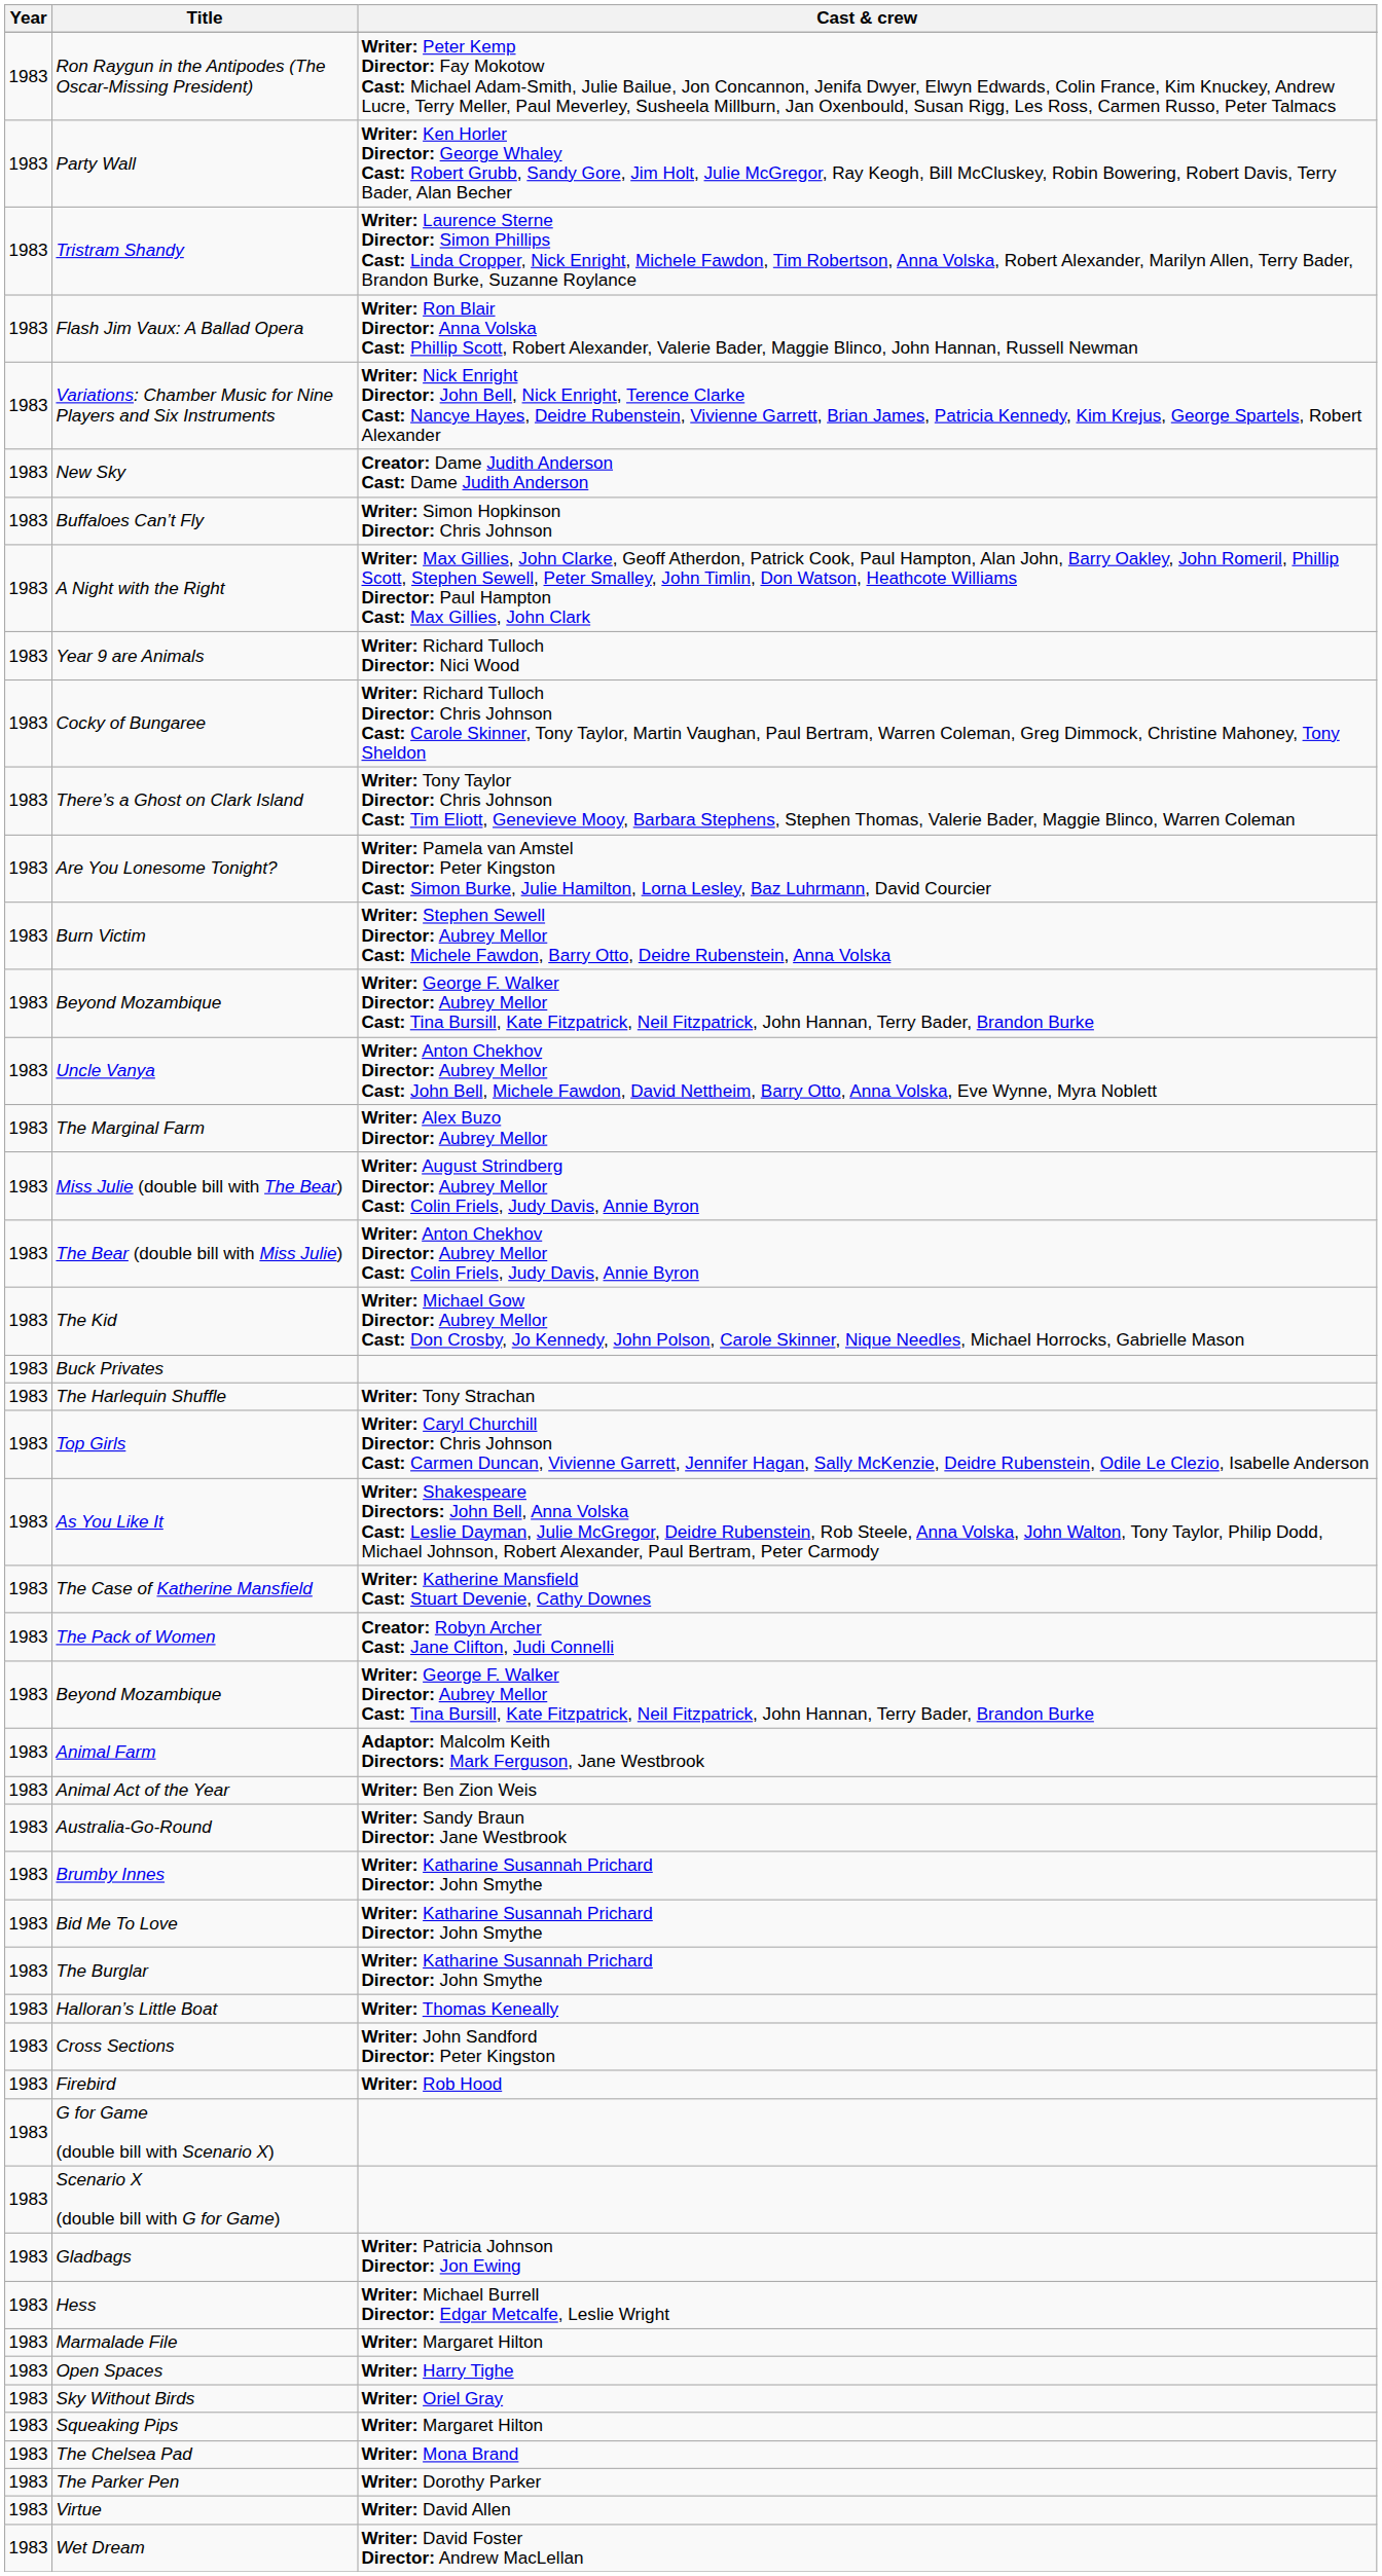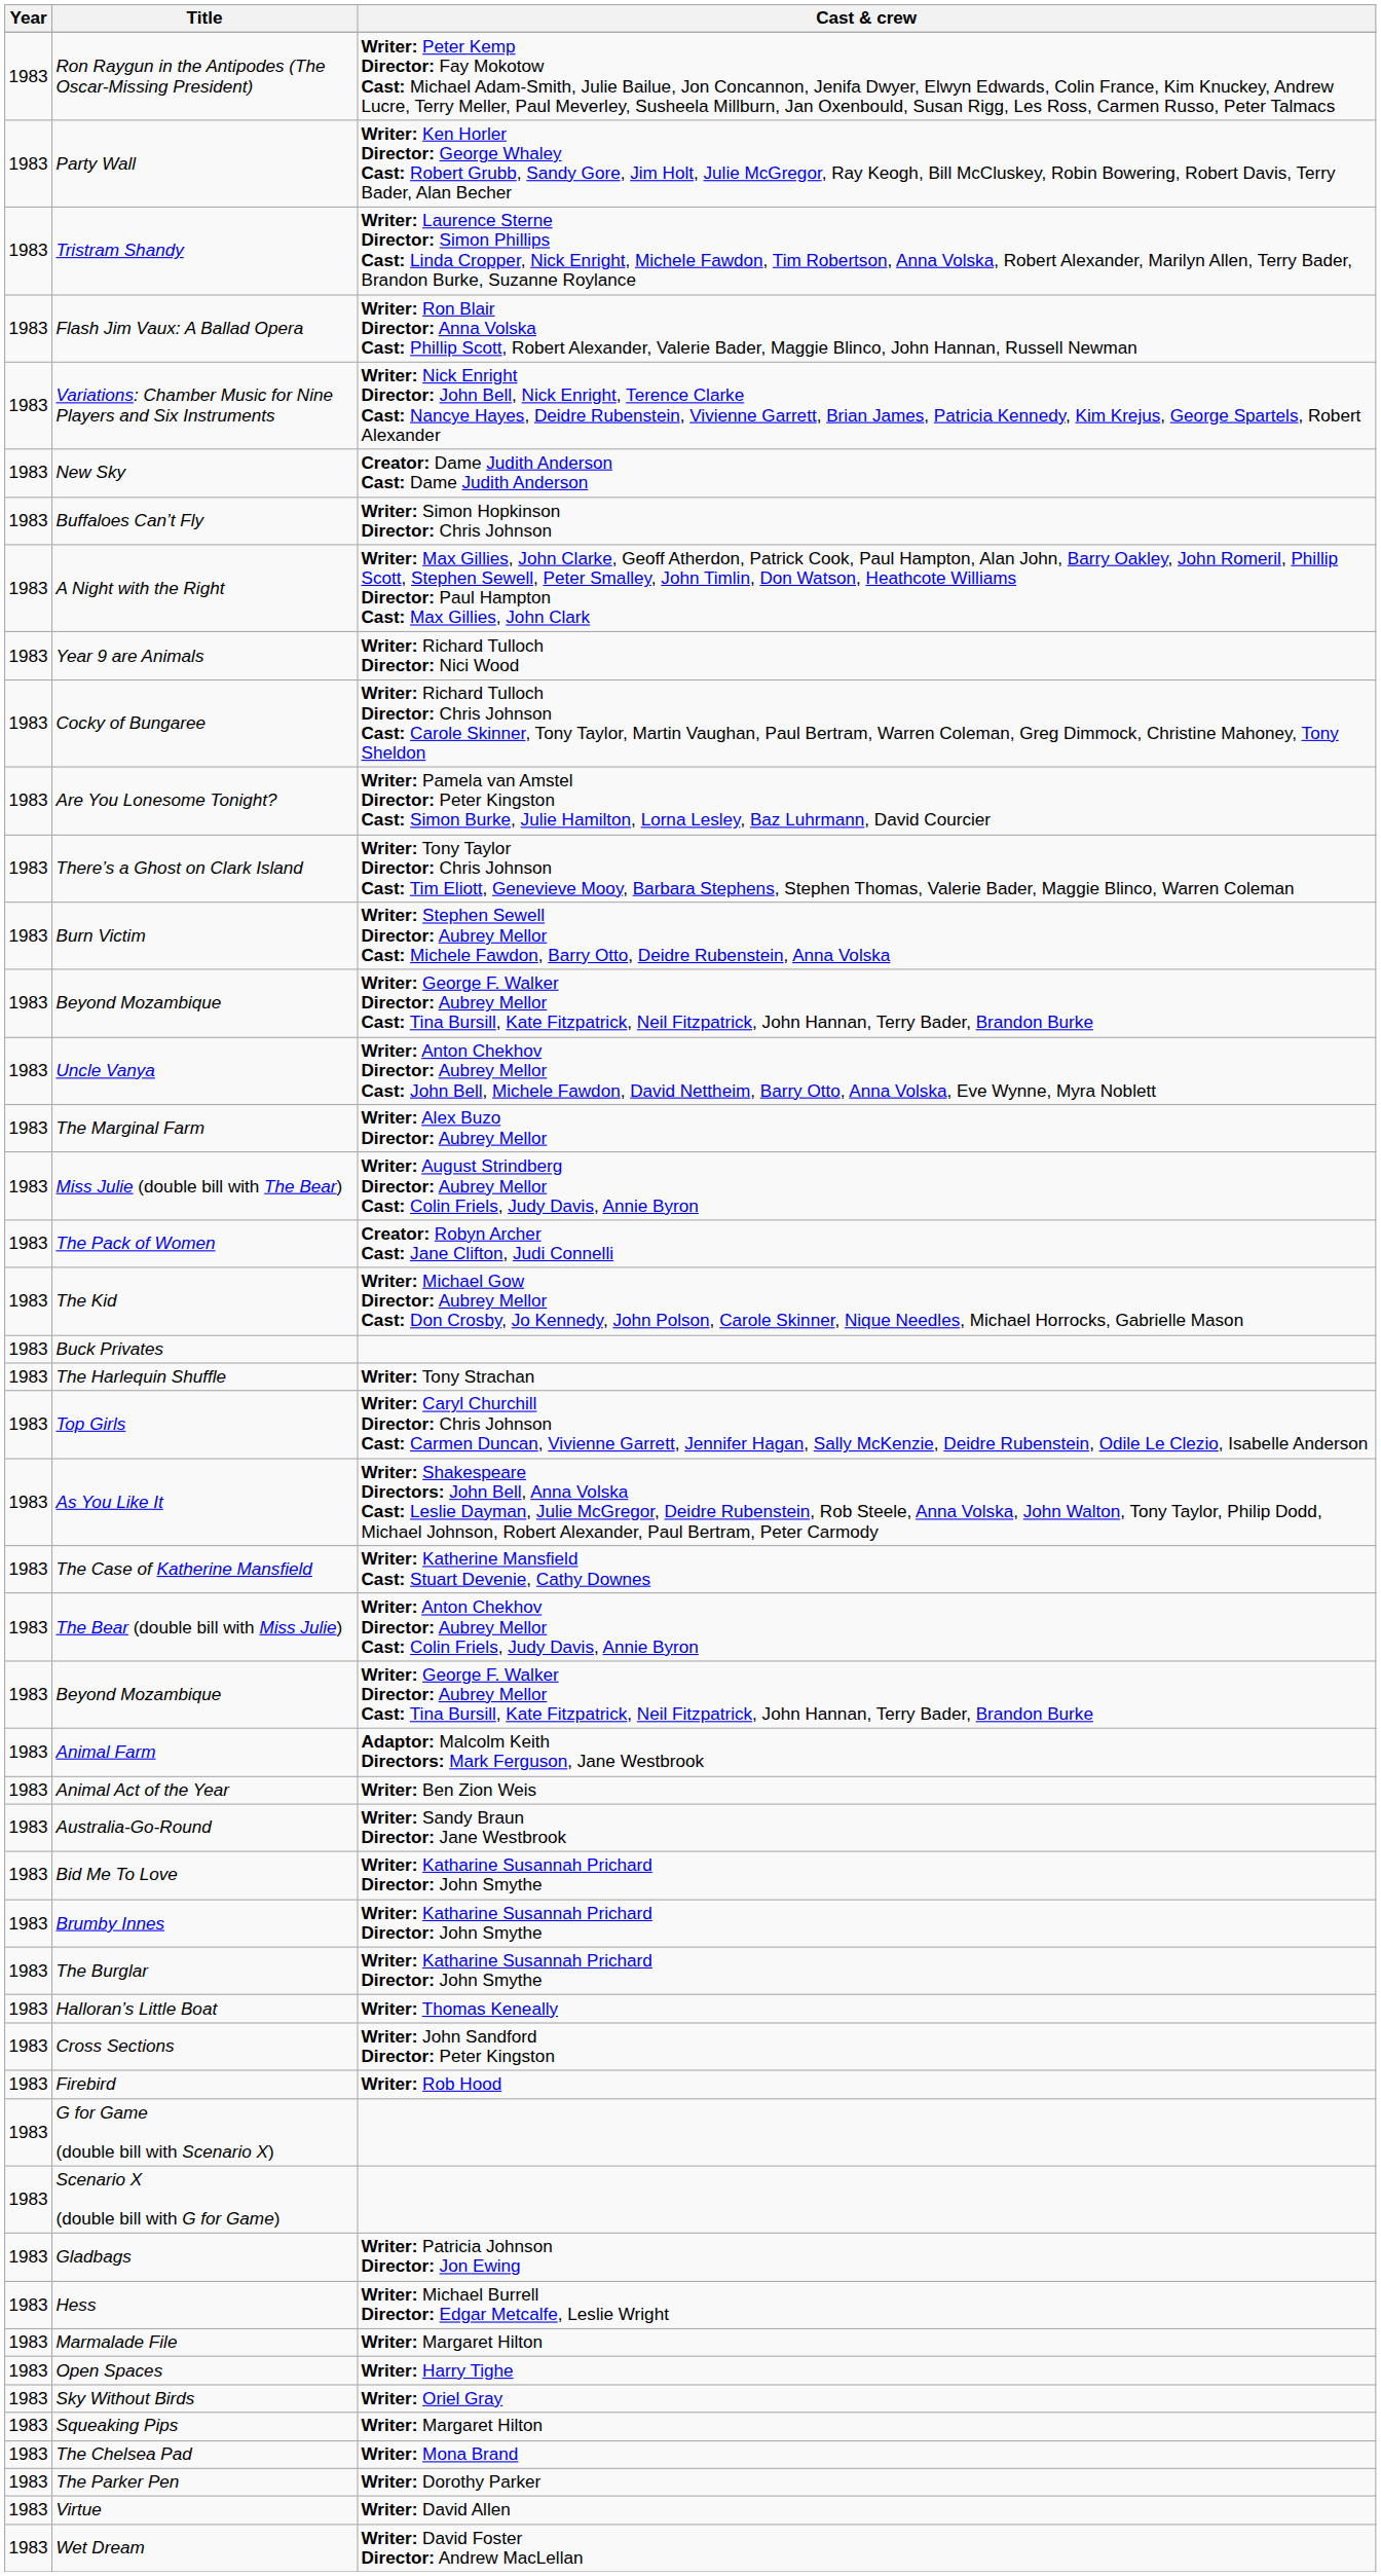rows swapped: Are You Lonesome Tonight? <-> There’s a Ghost on Clark Island
rows swapped: The Bear (double bill with Miss Julie) <-> The Pack of Women
rows swapped: Bid Me To Love <-> Brumby Innes
